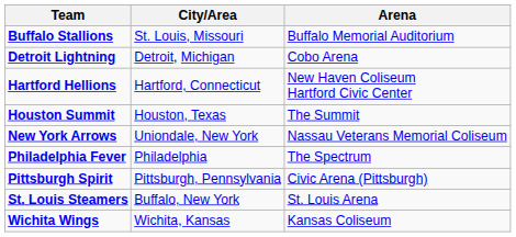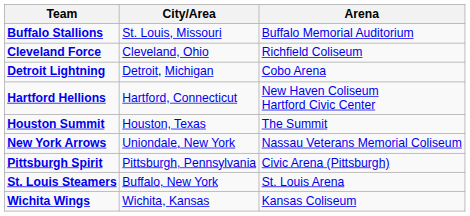+ row: Cleveland Force | Cleveland, Ohio | Richfield Coliseum
- row: Philadelphia Fever | Philadelphia | The Spectrum
